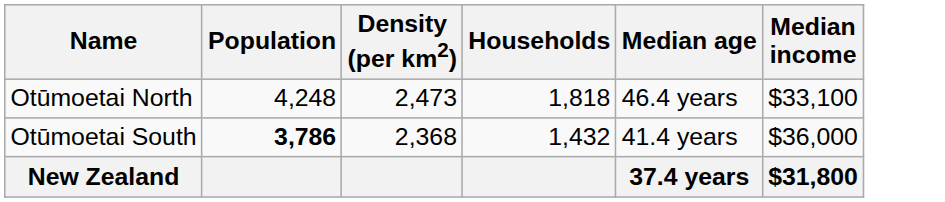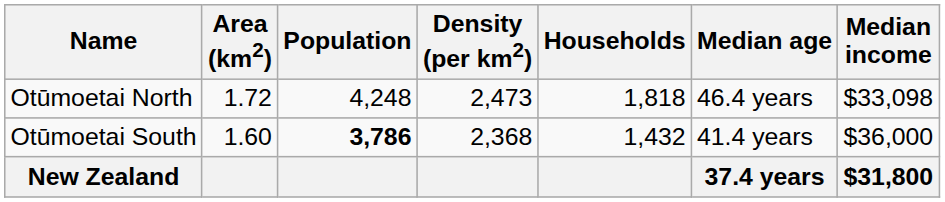+ column: Area (km2) | 1.72 | 1.60
Otūmoetai North | Median income: $33,100 -> $33,098
